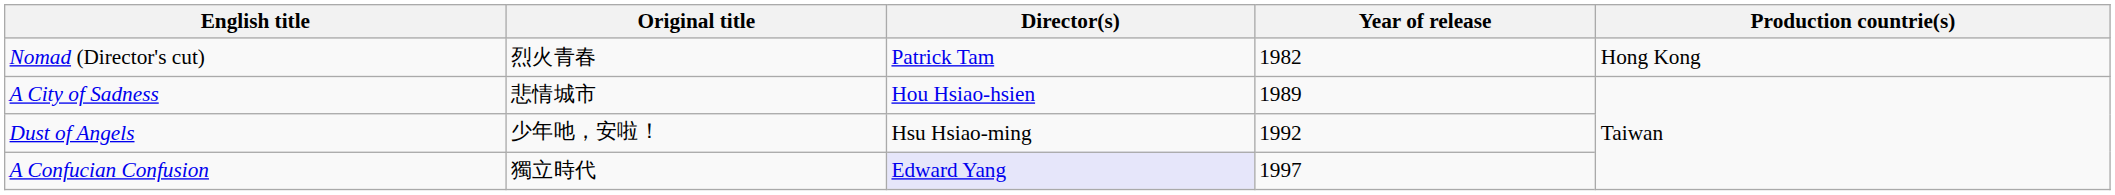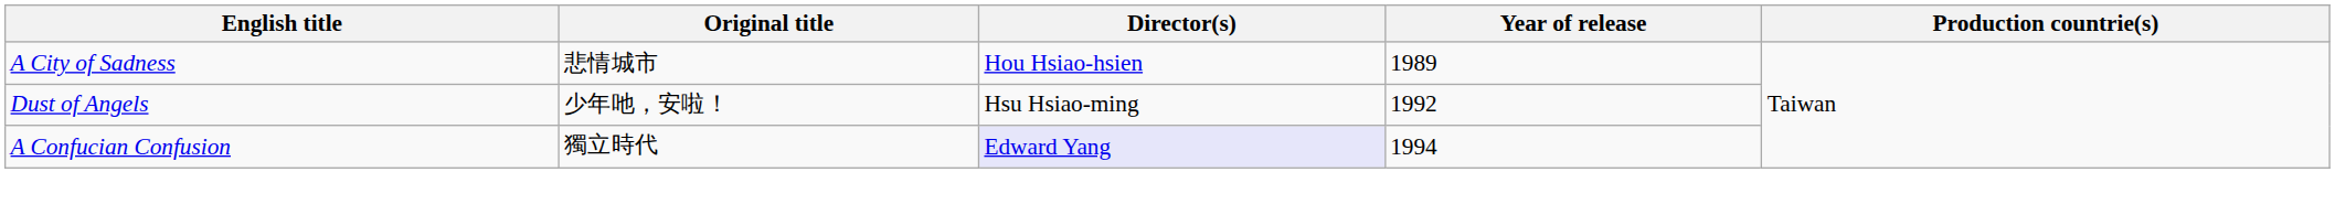- row: Nomad (Director's cut) | 烈火青春 | Patrick Tam | 1982 | Hong Kong
A Confucian Confusion | Year of release: 1997 -> 1994
